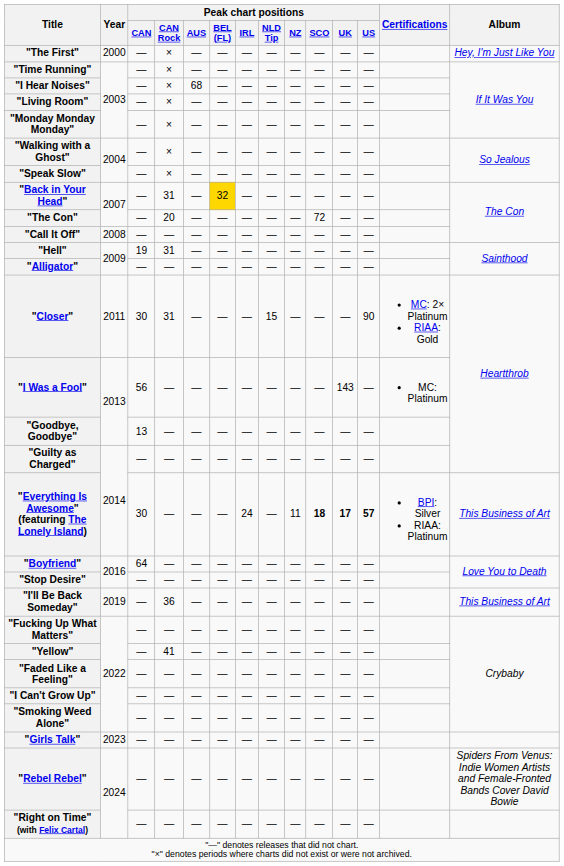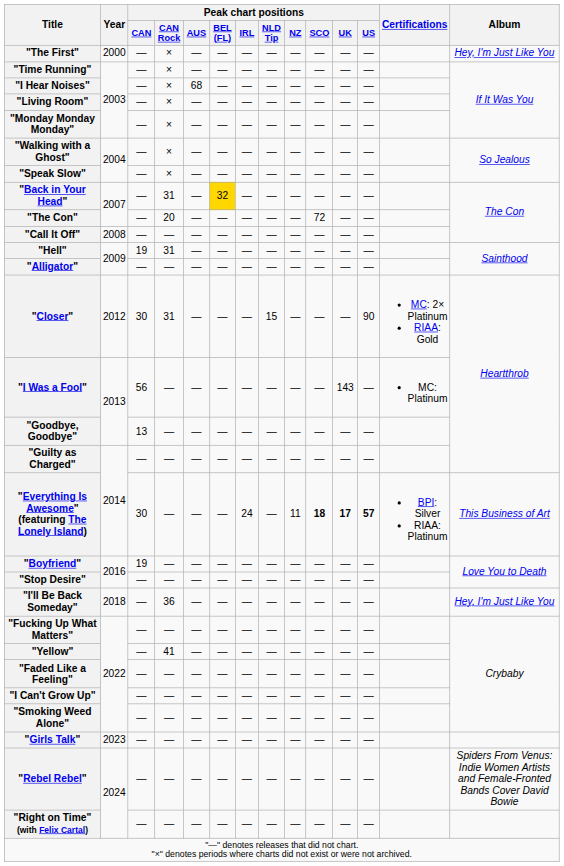"Closer" | Year: 2011 -> 2012
"Boyfriend" | Peak chart positions / CAN: 64 -> 19
"I'll Be Back Someday" | Year: 2019 -> 2018
"I'll Be Back Someday" | Album: This Business of Art -> Hey, I'm Just Like You
